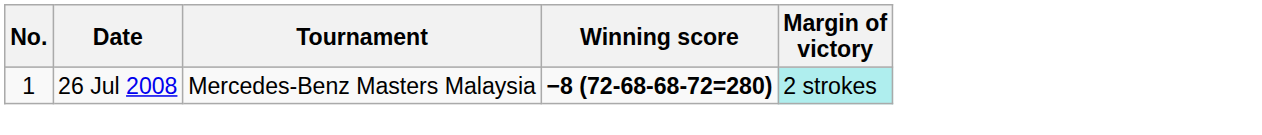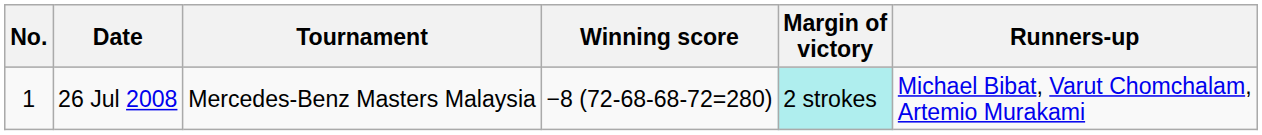+ column: Runners-up | Michael Bibat, Varut Chomchalam, Artemio Murakami
26 Jul 2008 | Winning score: bold -> normal
